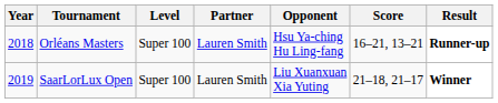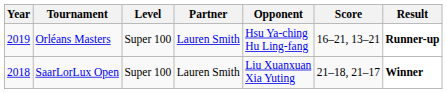Orléans Masters | Year: 2018 -> 2019
SaarLorLux Open | Year: 2019 -> 2018
